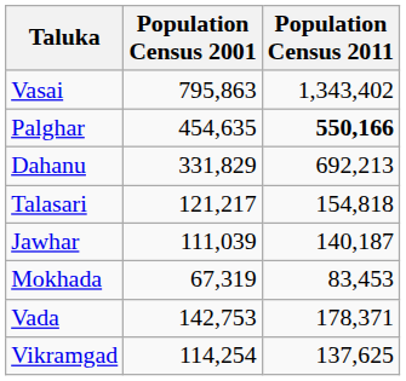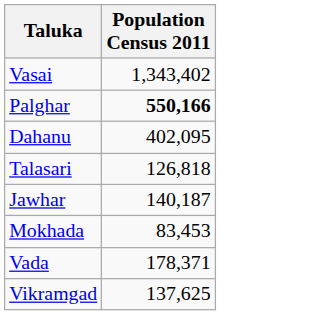- column: Population Census 2001 | 795,863 | 454,635 | 331,829 | 121,217 | 111,039 | 67,319 | 142,753 | 114,254
Dahanu | Population Census 2011: 692,213 -> 402,095
Talasari | Population Census 2011: 154,818 -> 126,818
